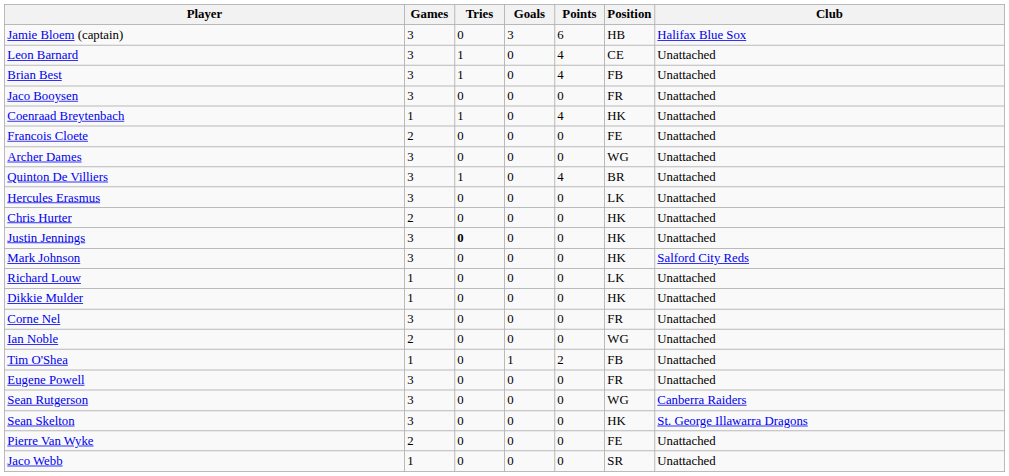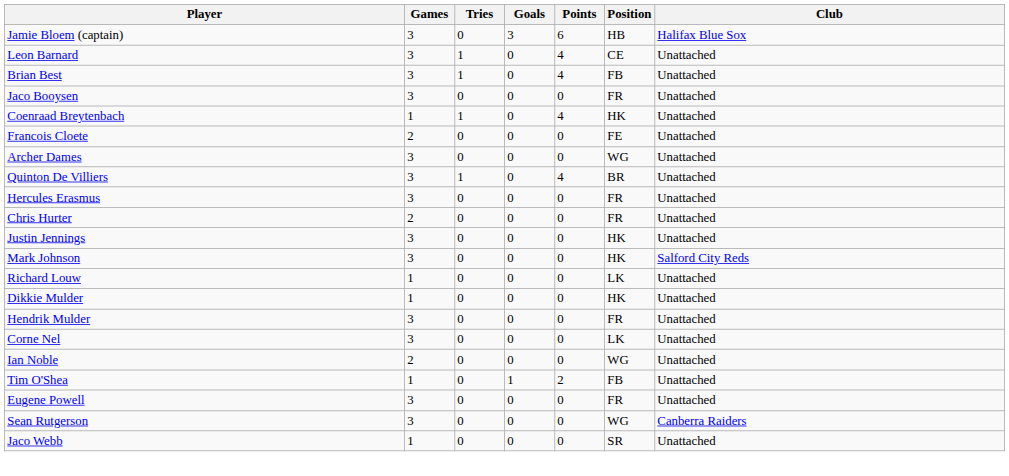Hercules Erasmus | Position: LK -> FR
Chris Hurter | Position: HK -> FR
Justin Jennings | Tries: bold -> normal
+ row: Hendrik Mulder | 3 | 0 | 0 | 0 | FR | Unattached
Corne Nel | Position: FR -> LK
- row: Sean Skelton | 3 | 0 | 0 | 0 | HK | St. George Illawarra Dragons
- row: Pierre Van Wyke | 2 | 0 | 0 | 0 | FE | Unattached
